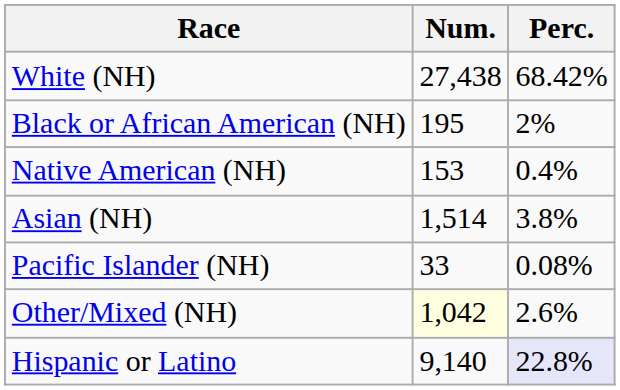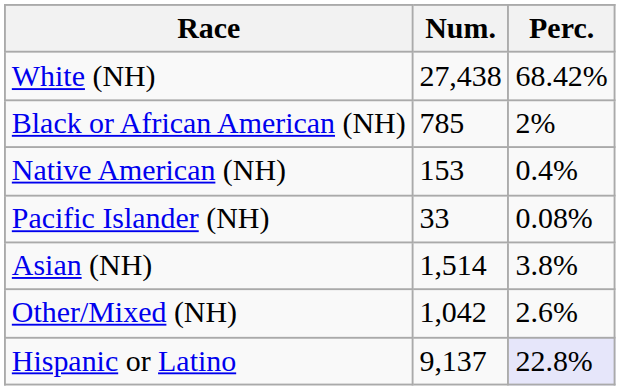Black or African American (NH) | Num.: 195 -> 785
rows swapped: Asian (NH) <-> Pacific Islander (NH)
Other/Mixed (NH) | Num.: lightyellow background -> no background
Hispanic or Latino | Num.: 9,140 -> 9,137
